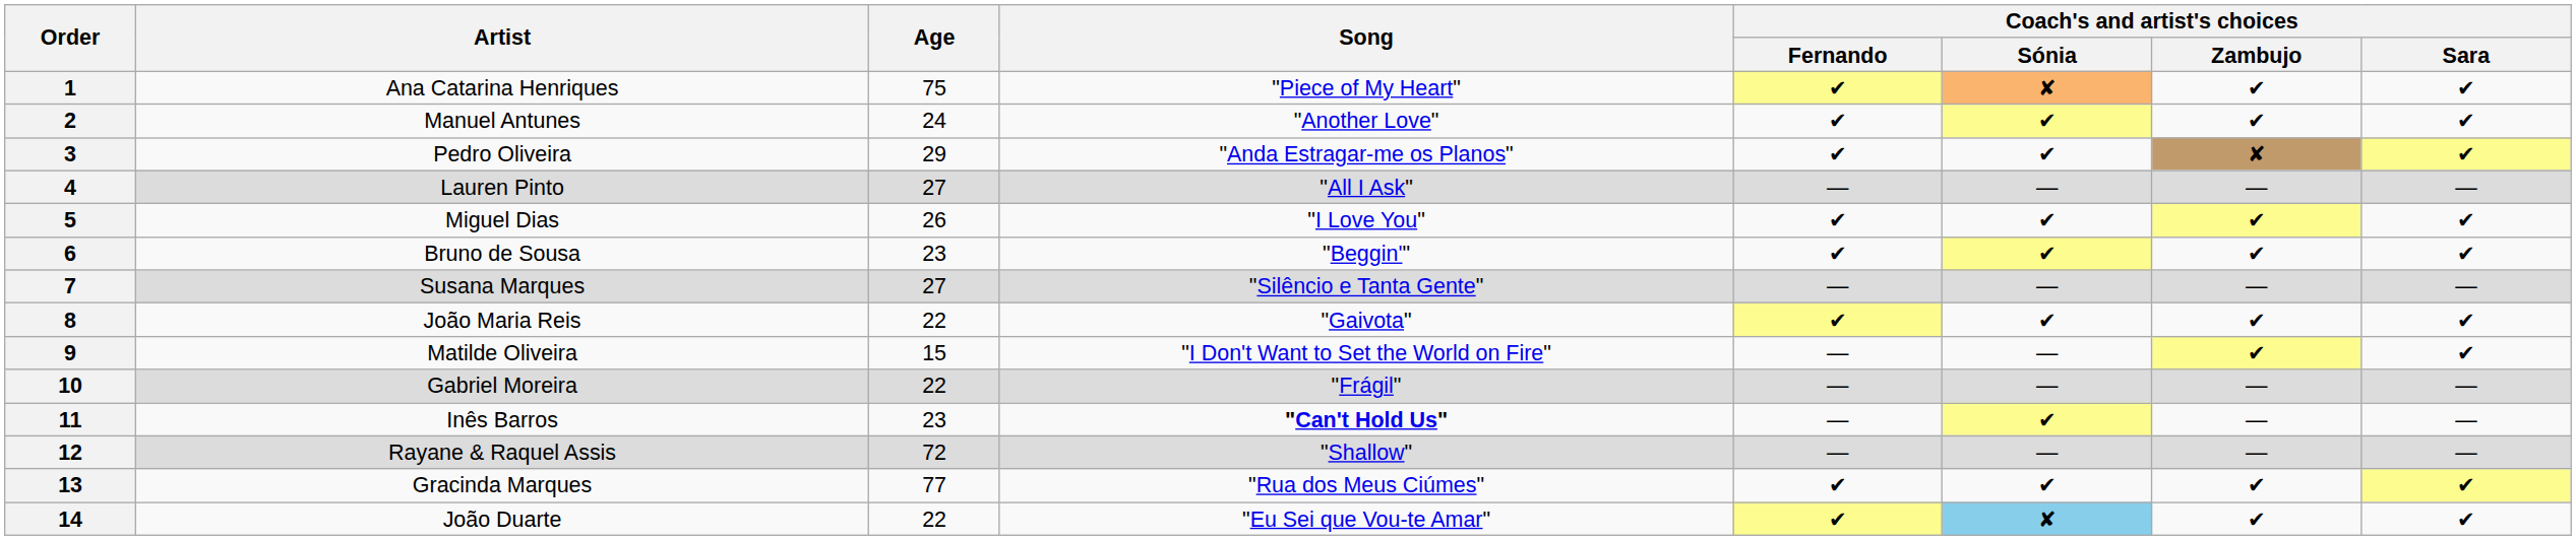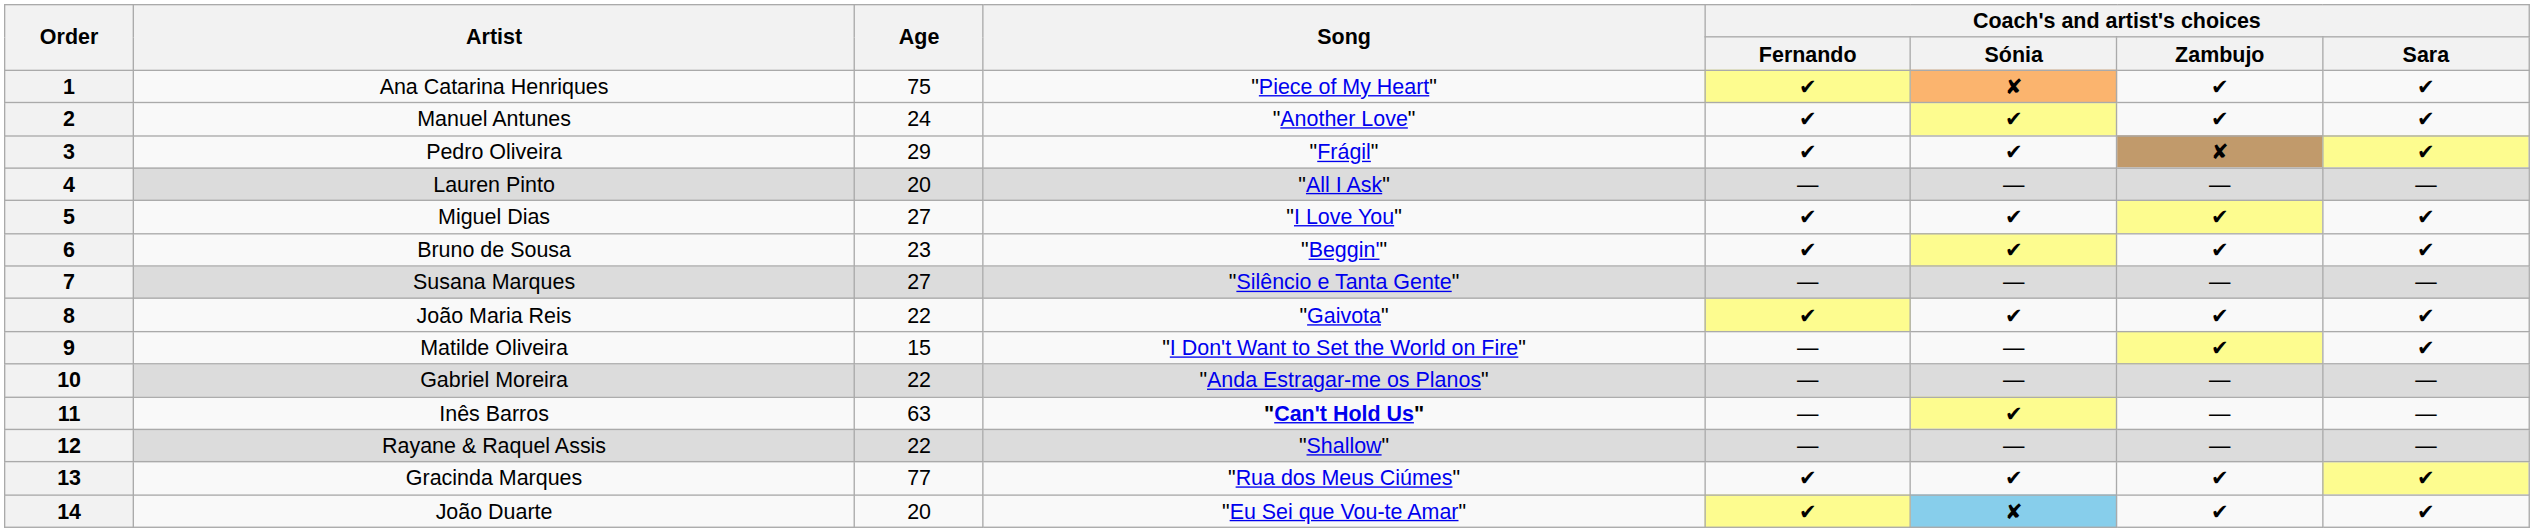3 | Song: "Anda Estragar-me os Planos" -> "Frágil"
4 | Age: 27 -> 20
5 | Age: 26 -> 27
10 | Song: "Frágil" -> "Anda Estragar-me os Planos"
11 | Age: 23 -> 63
12 | Age: 72 -> 22
14 | Age: 22 -> 20
